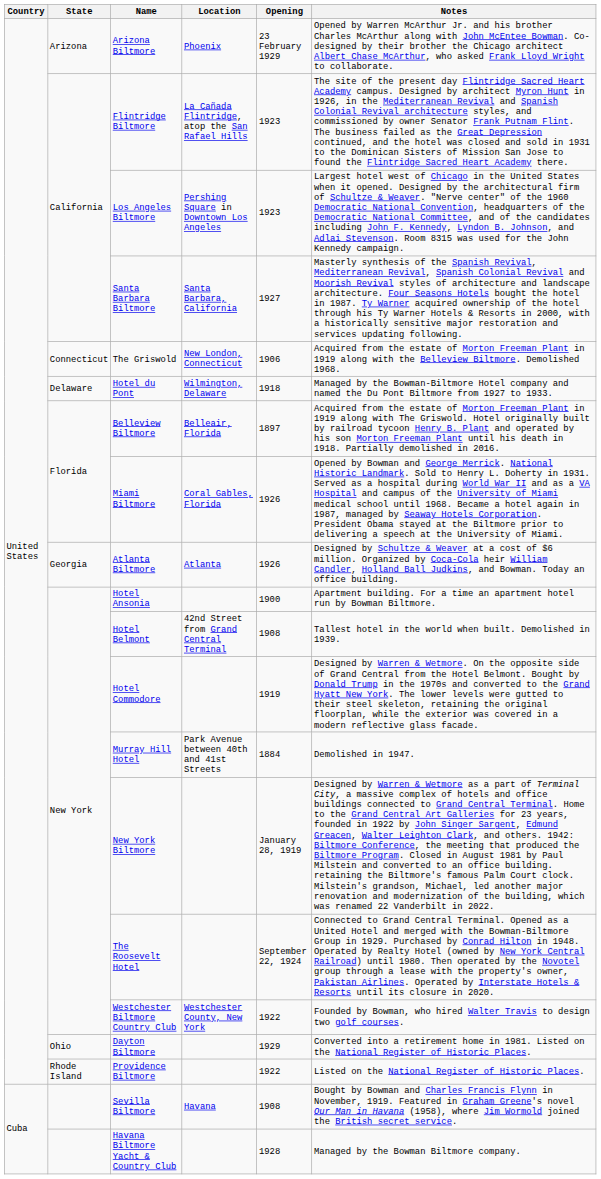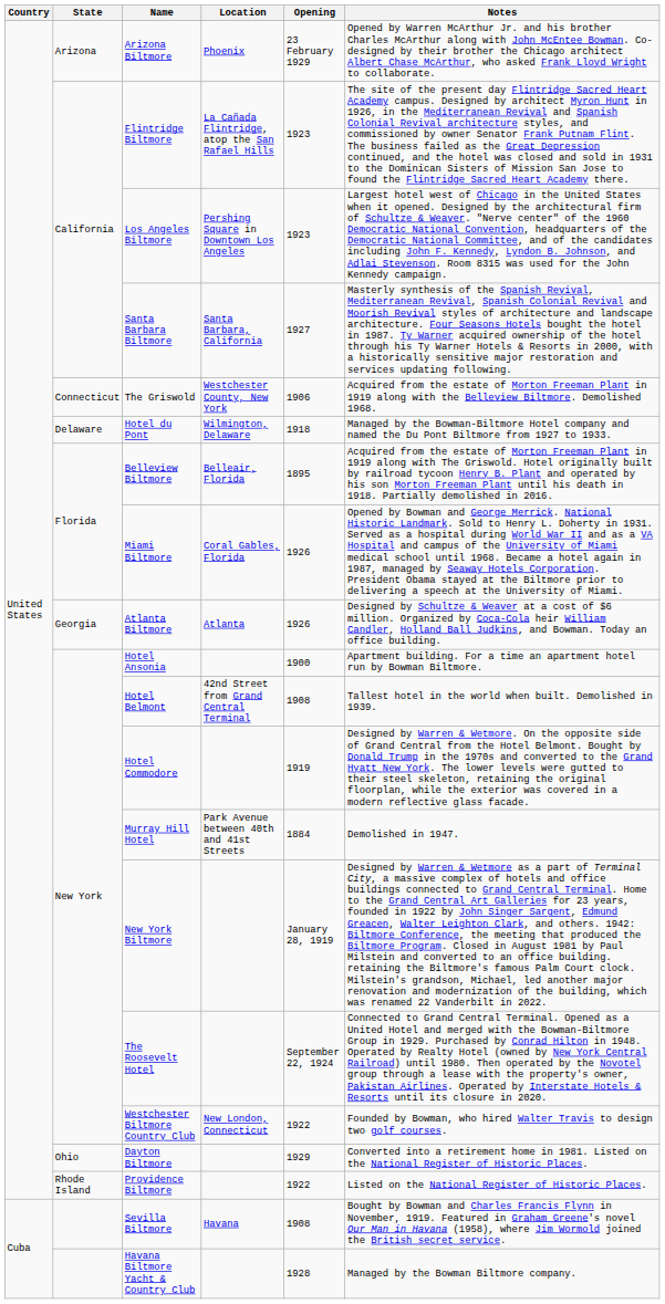The Griswold | Location: New London, Connecticut -> Westchester County, New York
Belleview Biltmore | Opening: 1897 -> 1895
Westchester Biltmore Country Club | Location: Westchester County, New York -> New London, Connecticut
